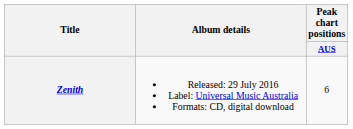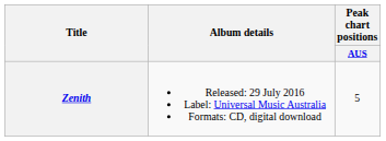Zenith | Peak chart positions / AUS: 6 -> 5
